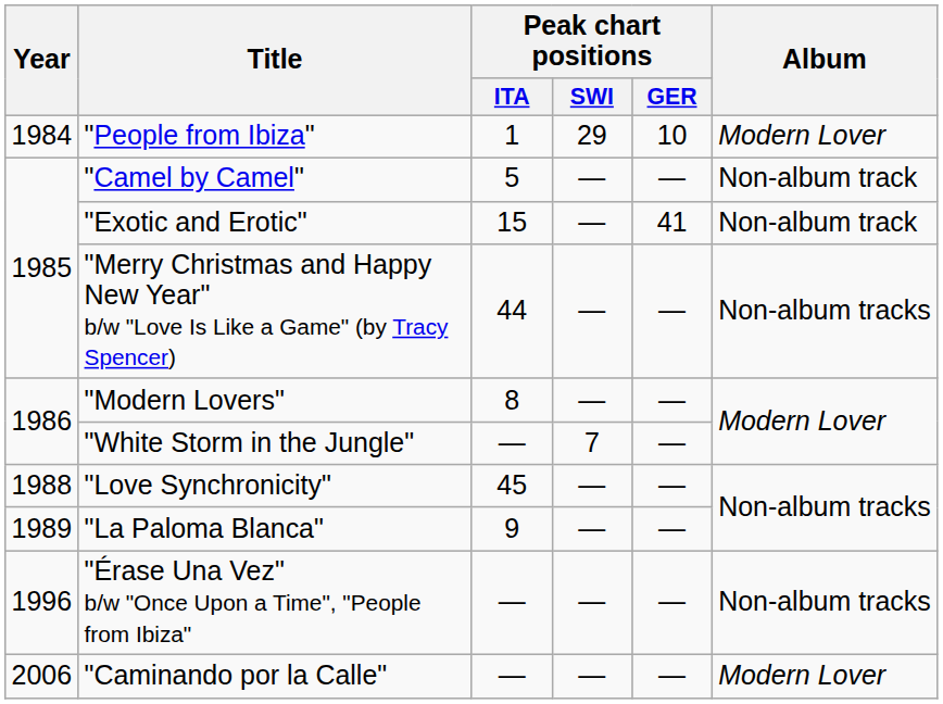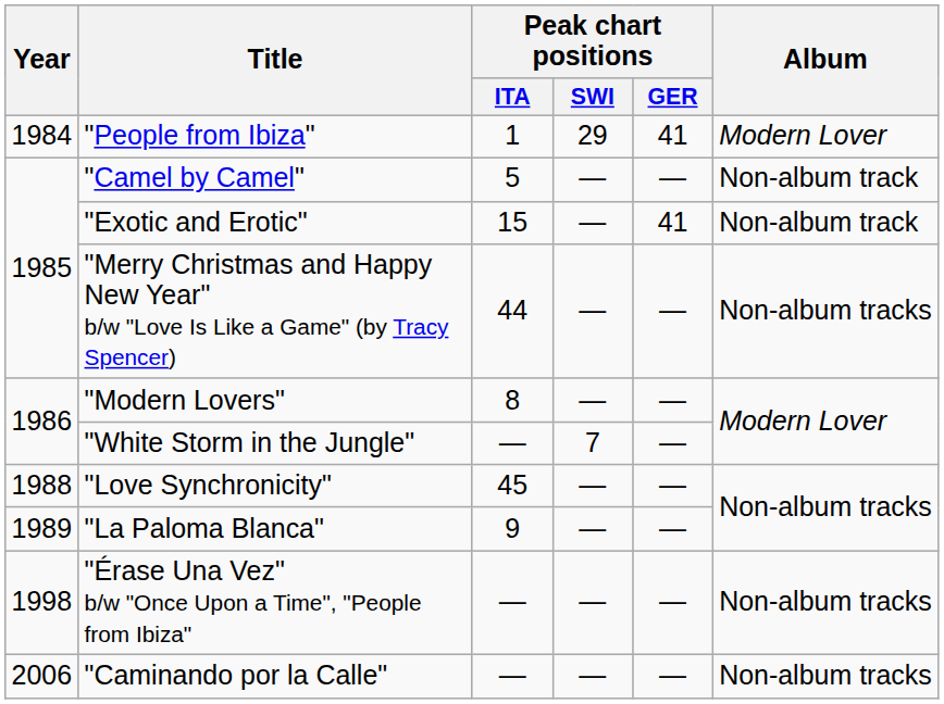"People from Ibiza" | Peak chart positions / GER: 10 -> 41
"Érase Una Vez" b/w "Once Upon a Time", "People from Ibiza" | Year: 1996 -> 1998
"Caminando por la Calle" | Album: Modern Lover -> Non-album tracks
